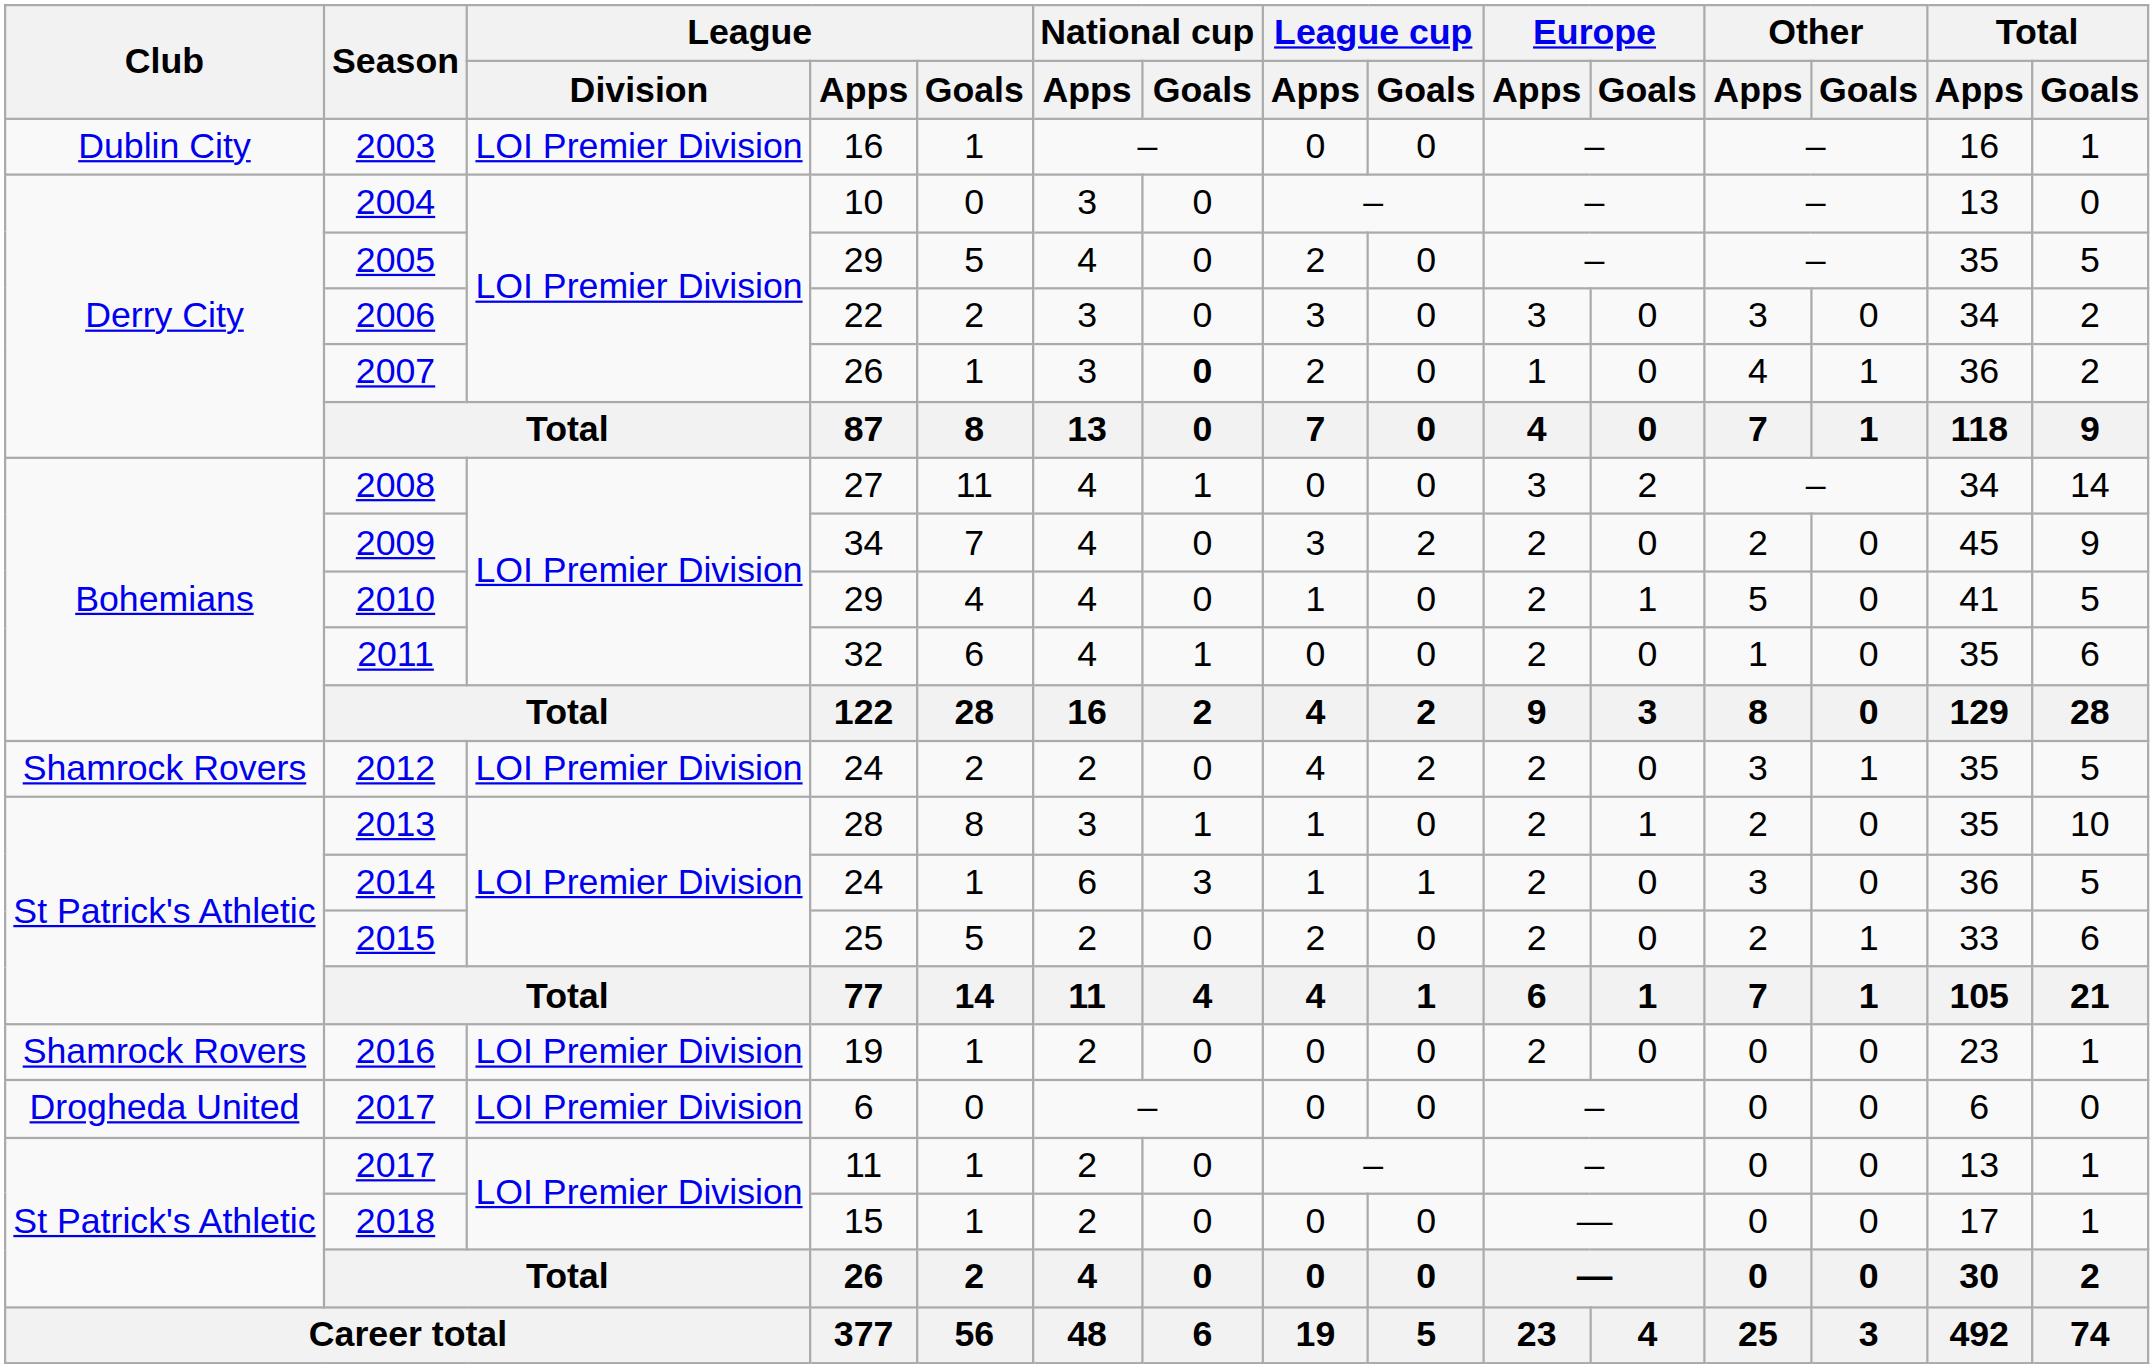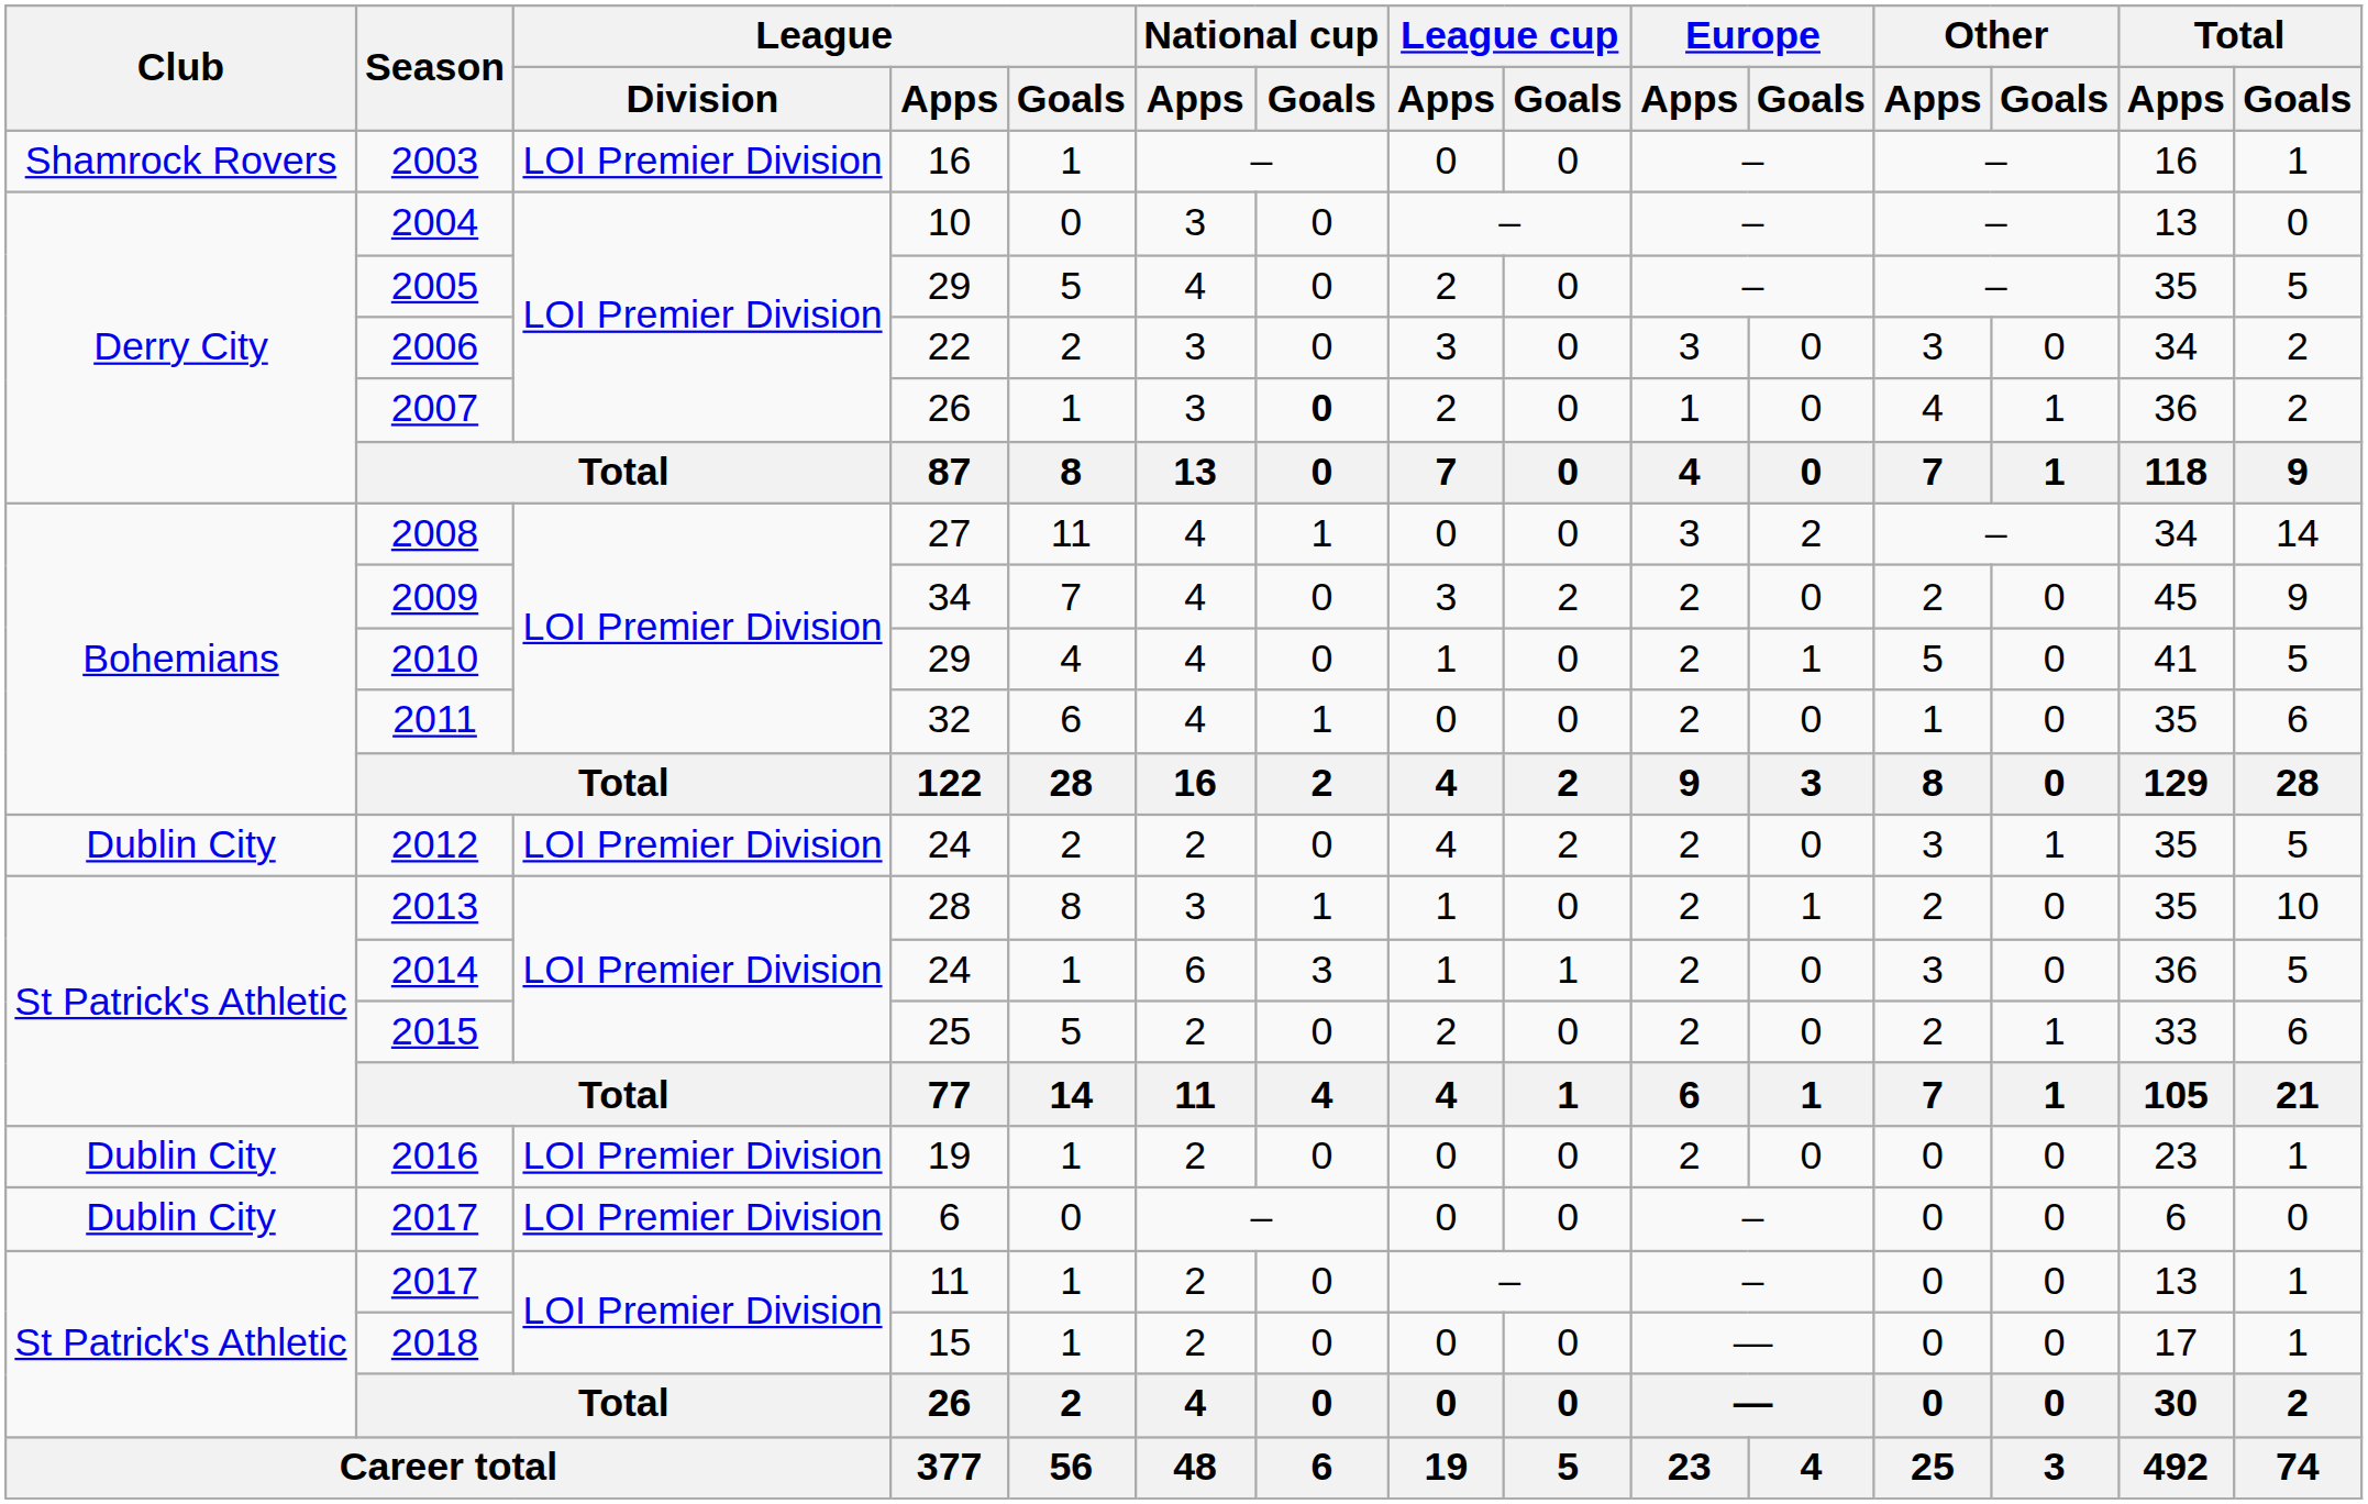2003 | Club: Dublin City -> Shamrock Rovers
2012 | Club: Shamrock Rovers -> Dublin City
2016 | Club: Shamrock Rovers -> Dublin City
2017 / 6 | Club: Drogheda United -> Dublin City
